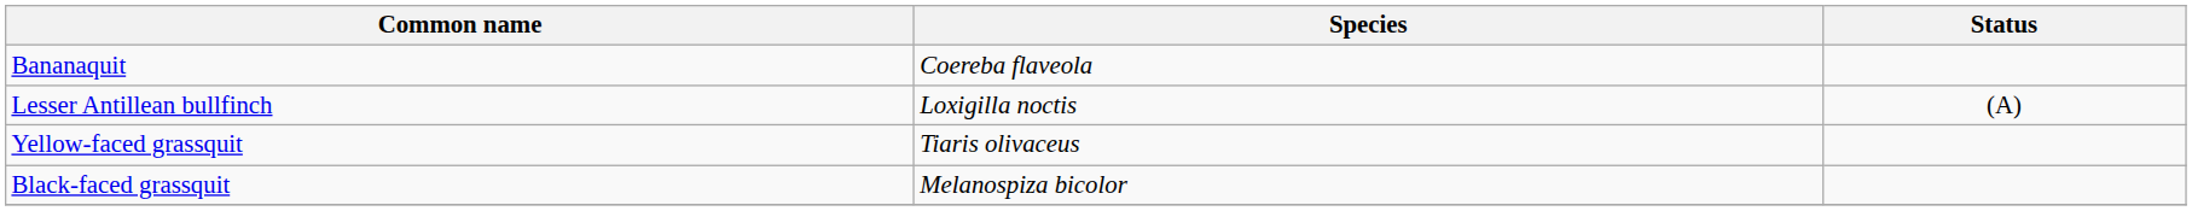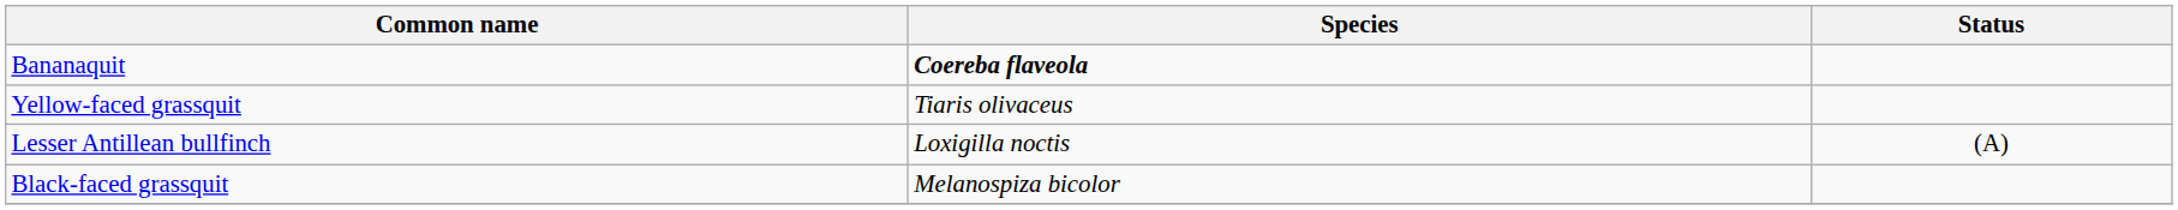Bananaquit | Species: normal -> bold
rows swapped: Yellow-faced grassquit <-> Lesser Antillean bullfinch
